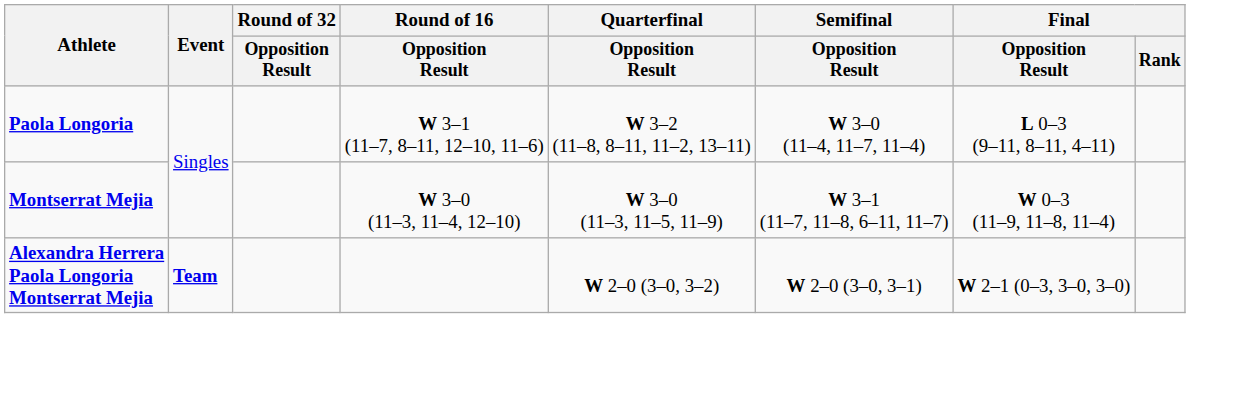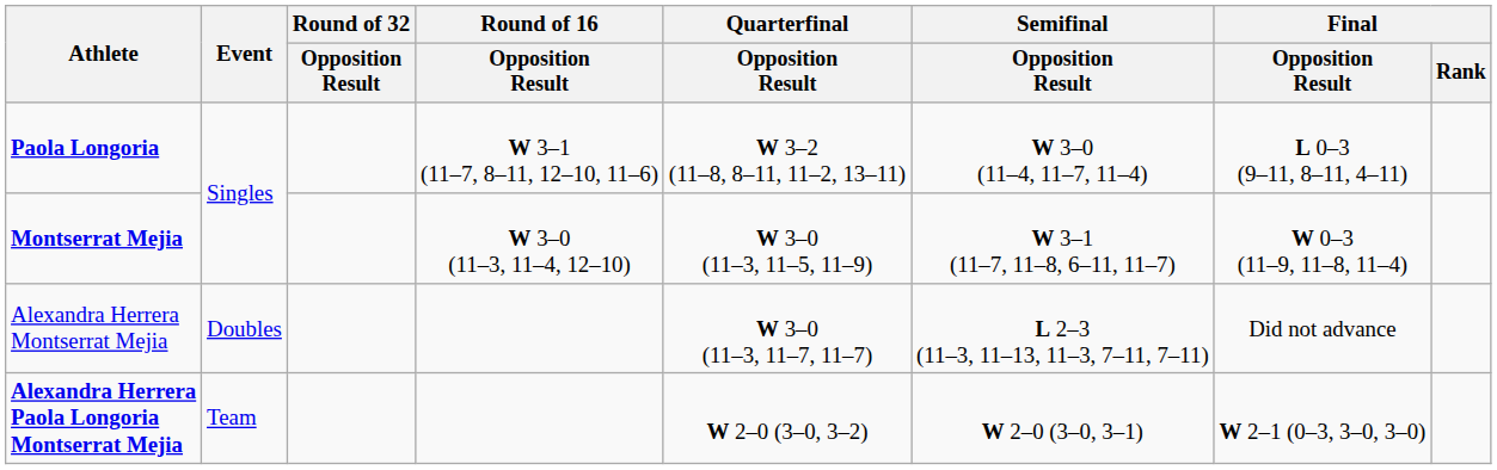+ row: Alexandra Herrera Montserrat Mejia | Doubles | W 3–0 (11–3, 11–7, 11–7) | L 2–3 (11–3, 11–13, 11–3, 7–11, 7–11) | Did not advance
Alexandra Herrera Paola Longoria Montserrat Mejia | Event: bold -> normal
